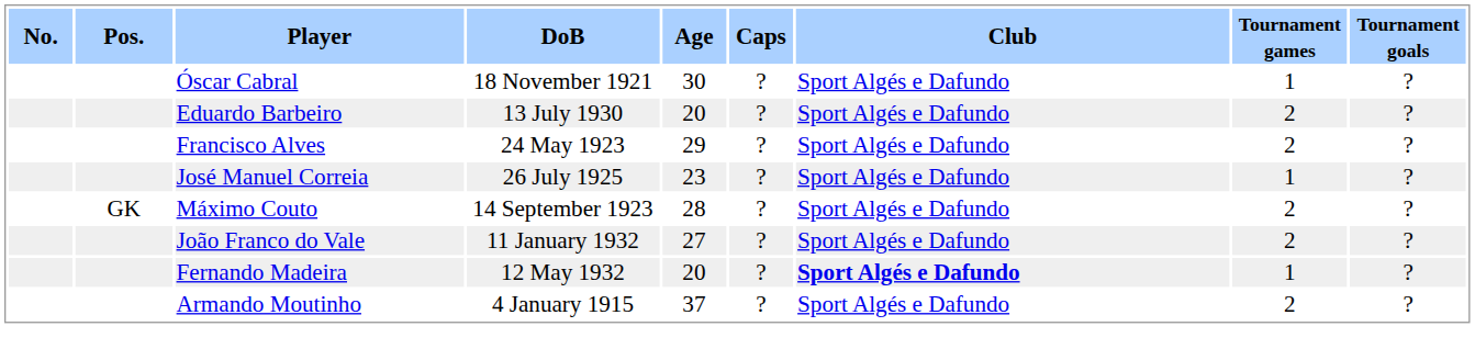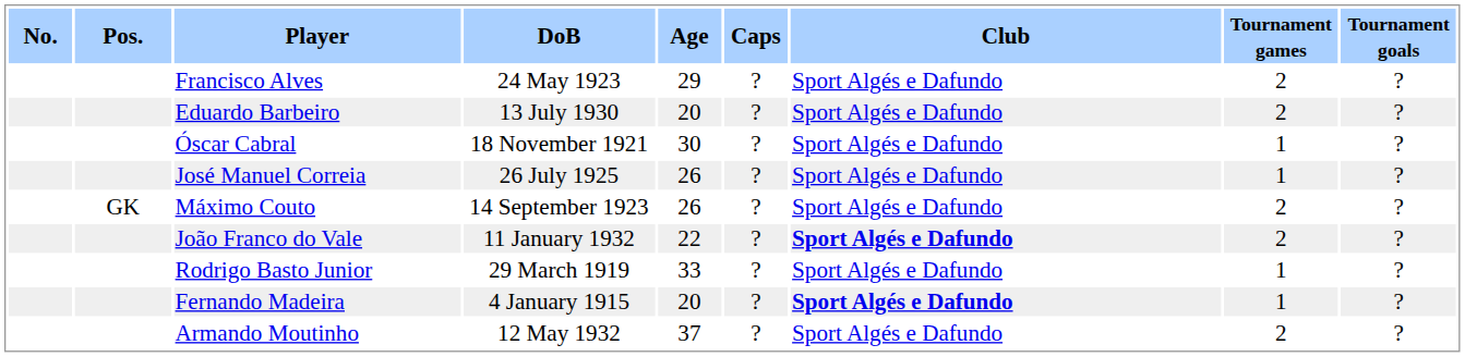rows swapped: Francisco Alves <-> Óscar Cabral
José Manuel Correia | Age: 23 -> 26
Máximo Couto | Age: 28 -> 26
João Franco do Vale | Age: 27 -> 22
João Franco do Vale | Club: normal -> bold
+ row: Rodrigo Basto Junior | 29 March 1919 | 33 | ? | Sport Algés e Dafundo | 1 | ?
Fernando Madeira | DoB: 12 May 1932 -> 4 January 1915
Armando Moutinho | DoB: 4 January 1915 -> 12 May 1932
